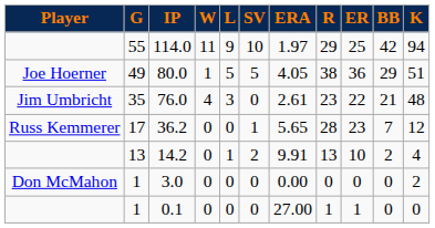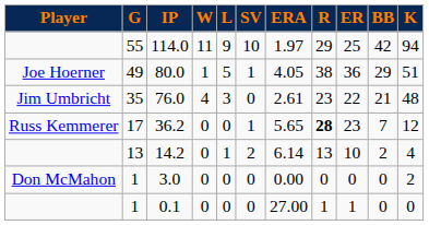80.0 | SV: 5 -> 1
36.2 | R: normal -> bold
14.2 | ERA: 9.91 -> 6.14
